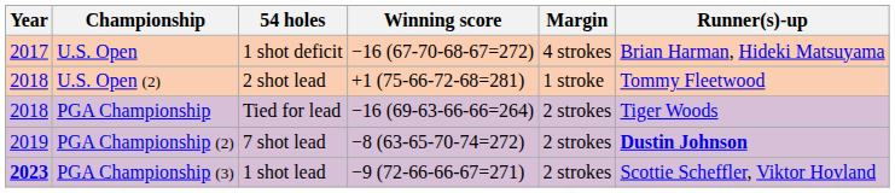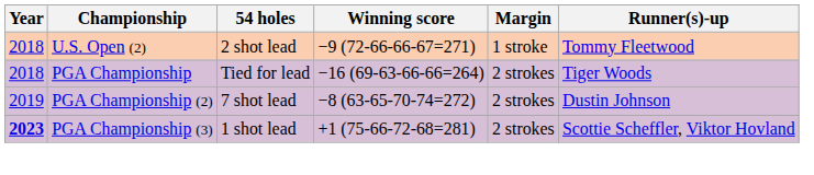- row: 2017 | U.S. Open | 1 shot deficit | −16 (67-70-68-67=272) | 4 strokes | Brian Harman, Hideki Matsuyama
U.S. Open (2) | Winning score: +1 (75-66-72-68=281) -> −9 (72-66-66-67=271)
PGA Championship (2) | Runner(s)-up: bold -> normal
PGA Championship (3) | Winning score: −9 (72-66-66-67=271) -> +1 (75-66-72-68=281)
